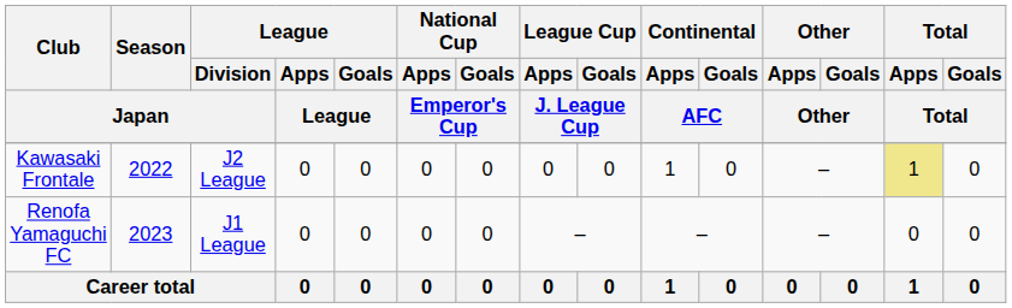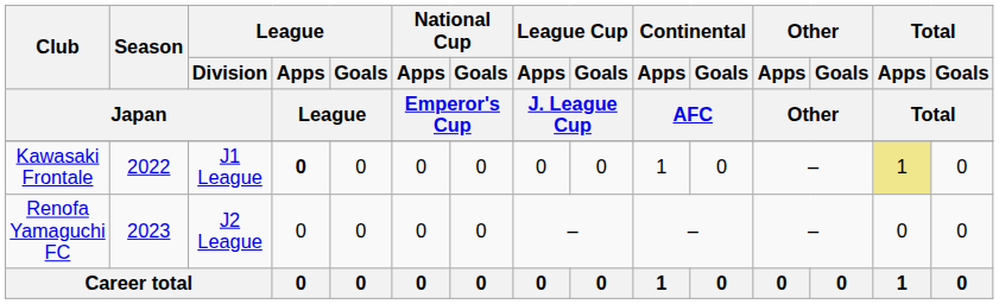Kawasaki Frontale | League / Division / Japan: J2 League -> J1 League
Kawasaki Frontale | League / Apps / League: normal -> bold
Renofa Yamaguchi FC | League / Division / Japan: J1 League -> J2 League
